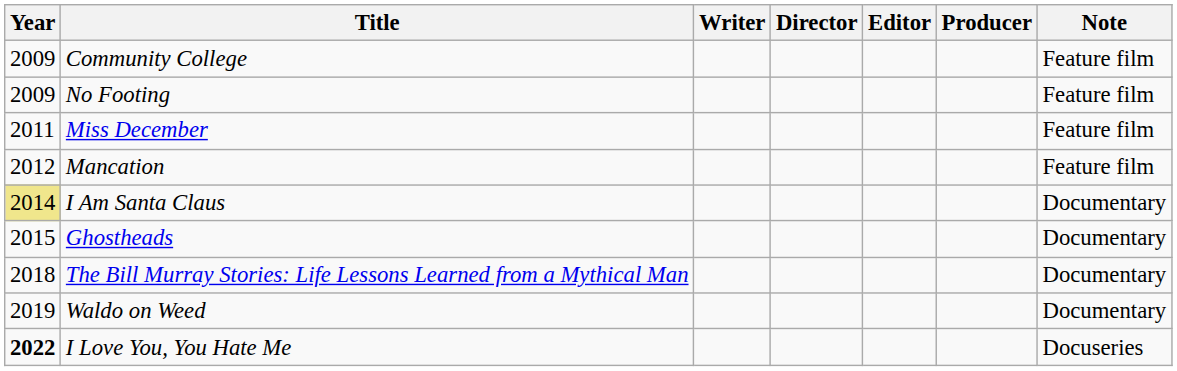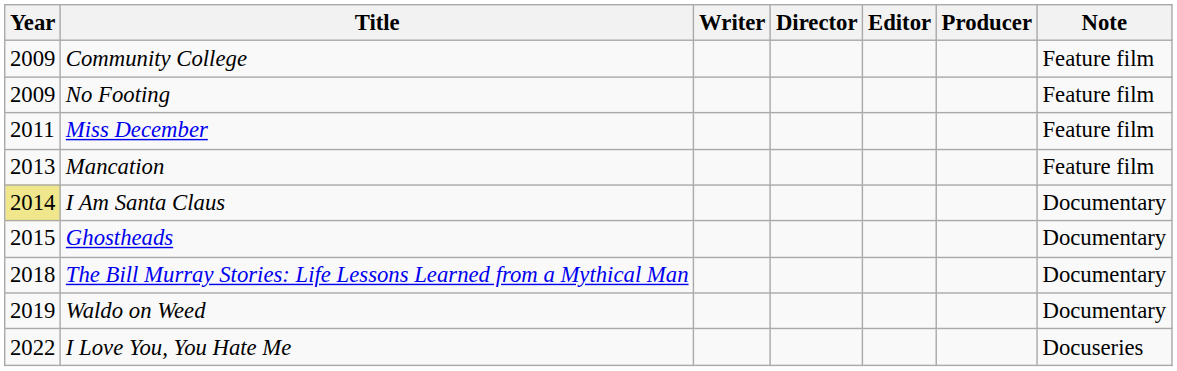Mancation | Year: 2012 -> 2013
I Love You, You Hate Me | Year: bold -> normal
